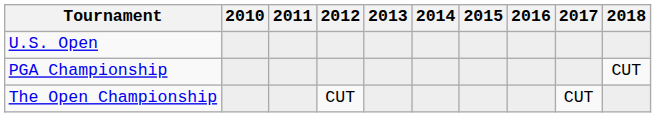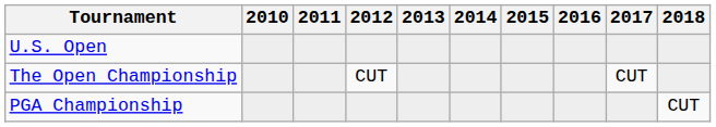rows swapped: The Open Championship <-> PGA Championship
